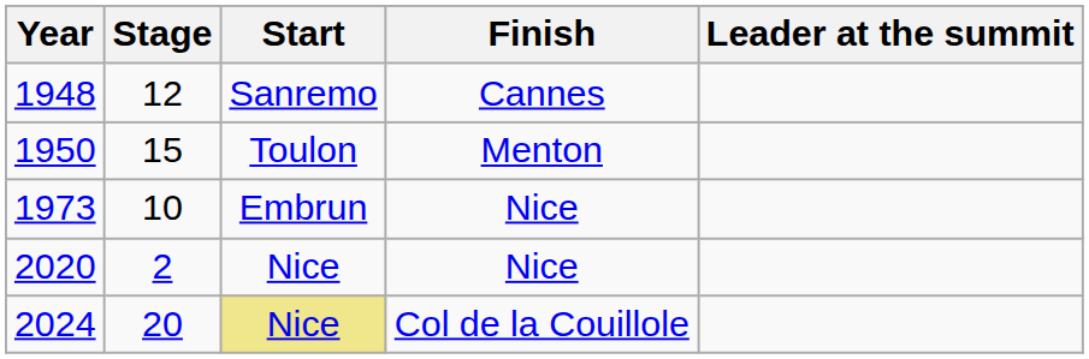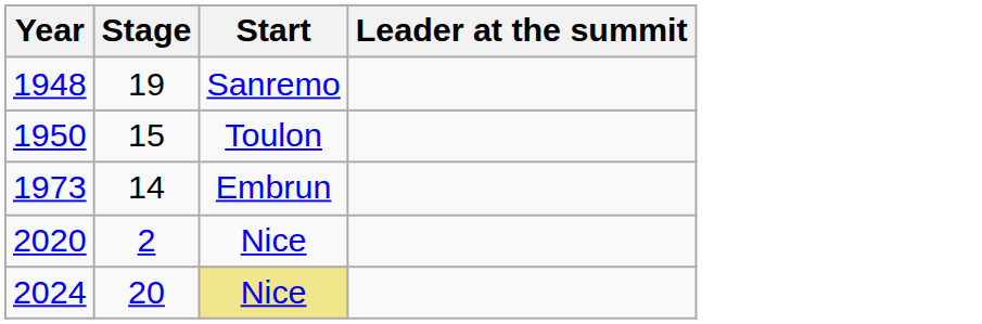- column: Finish | Cannes | Menton | Nice | Nice | Col de la Couillole
1948 | Stage: 12 -> 19
1973 | Stage: 10 -> 14
